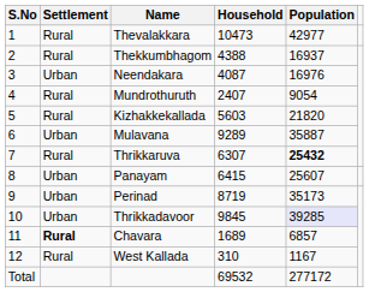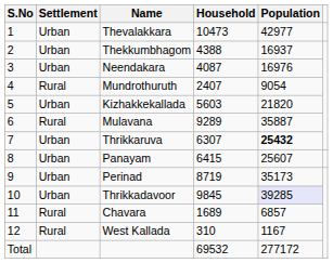Thevalakkara | Settlement: Rural -> Urban
Thekkumbhagom | Settlement: Rural -> Urban
Kizhakkekallada | Settlement: Rural -> Urban
Mulavana | Settlement: Urban -> Rural
Thrikkaruva | Settlement: Rural -> Urban
Chavara | Settlement: bold -> normal
